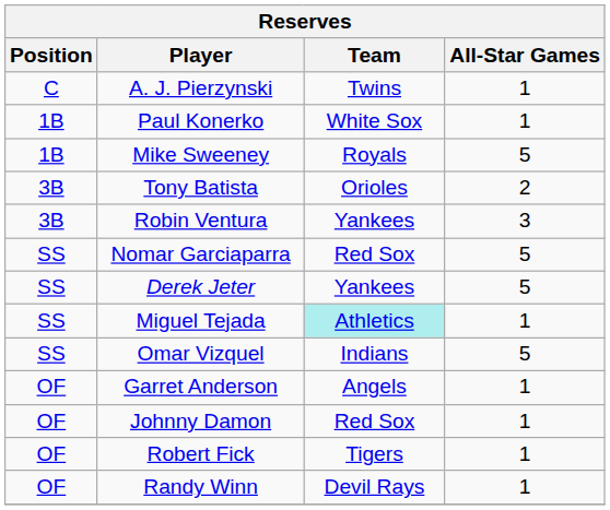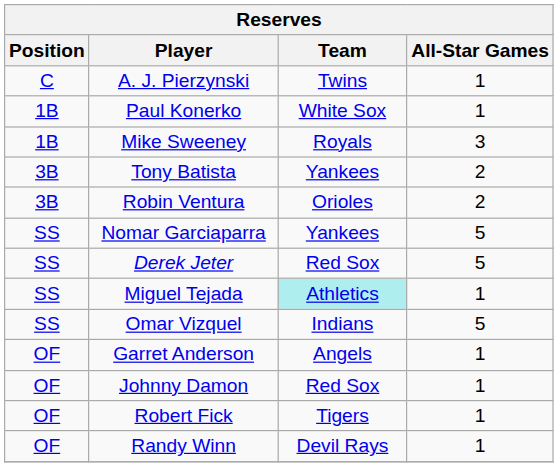Mike Sweeney | All-Star Games: 5 -> 3
Tony Batista | Team: Orioles -> Yankees
Robin Ventura | Team: Yankees -> Orioles
Robin Ventura | All-Star Games: 3 -> 2
Nomar Garciaparra | Team: Red Sox -> Yankees
Derek Jeter | Team: Yankees -> Red Sox
